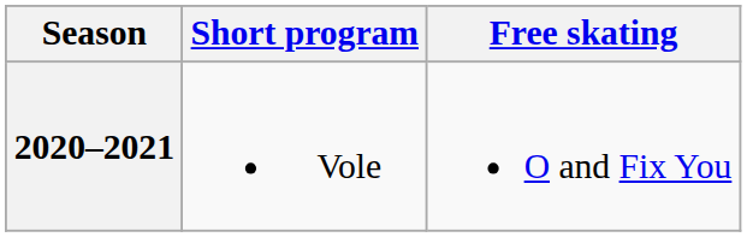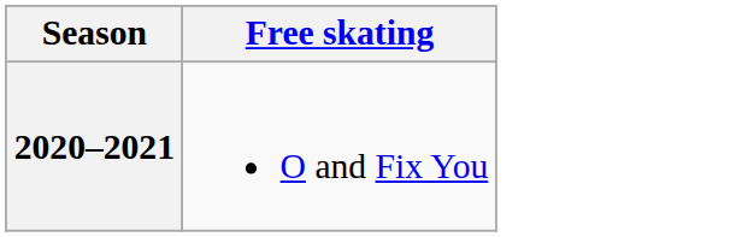- column: Short program | Vole
